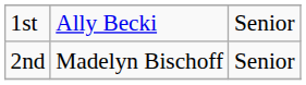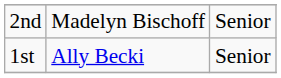rows swapped: 1st <-> 2nd
